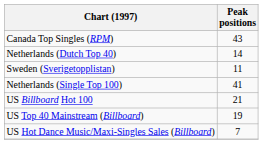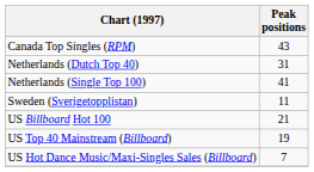Netherlands (Dutch Top 40) | Peak positions: 14 -> 31
rows swapped: Netherlands (Single Top 100) <-> Sweden (Sverigetopplistan)
